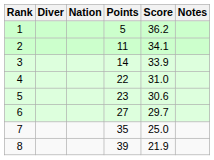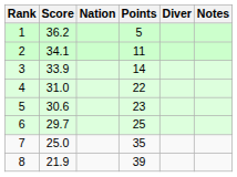columns swapped: Diver <-> Score
6 | Points: 27 -> 25
